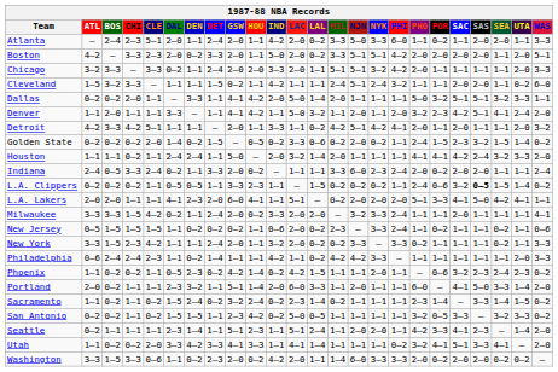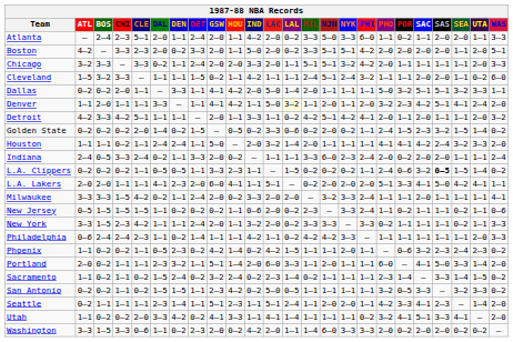Denver | LAL: no background -> lightyellow background
New York | MIL: 0–2 -> 3–3
Utah | DET: 3–3 -> 0–2
